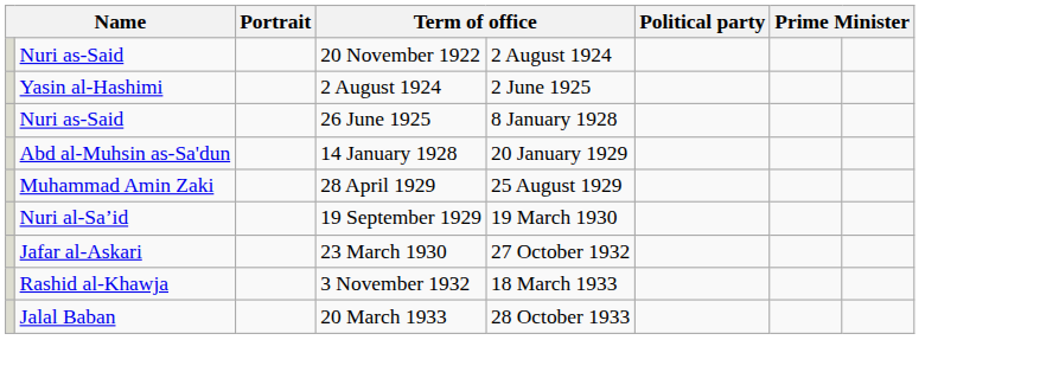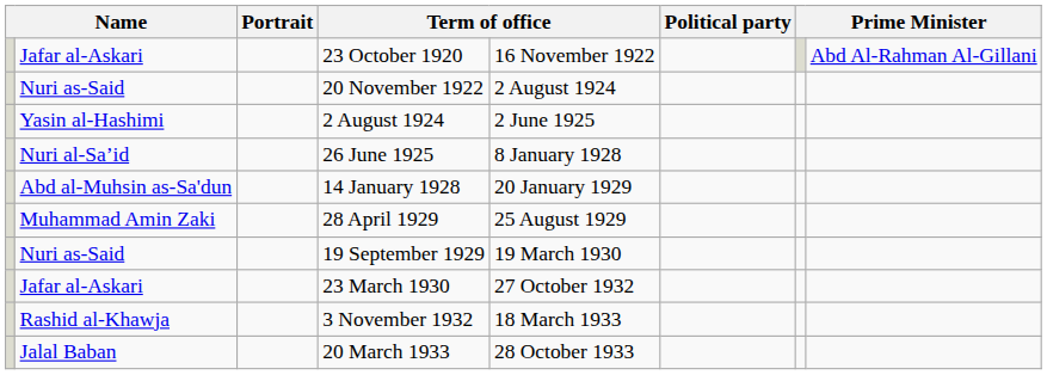+ row: Jafar al-Askari | 23 October 1920 | 16 November 1922 | Abd Al-Rahman Al-Gillani
26 June 1925 | column 2: Nuri as-Said -> Nuri al-Sa’id
19 September 1929 | column 2: Nuri al-Sa’id -> Nuri as-Said
